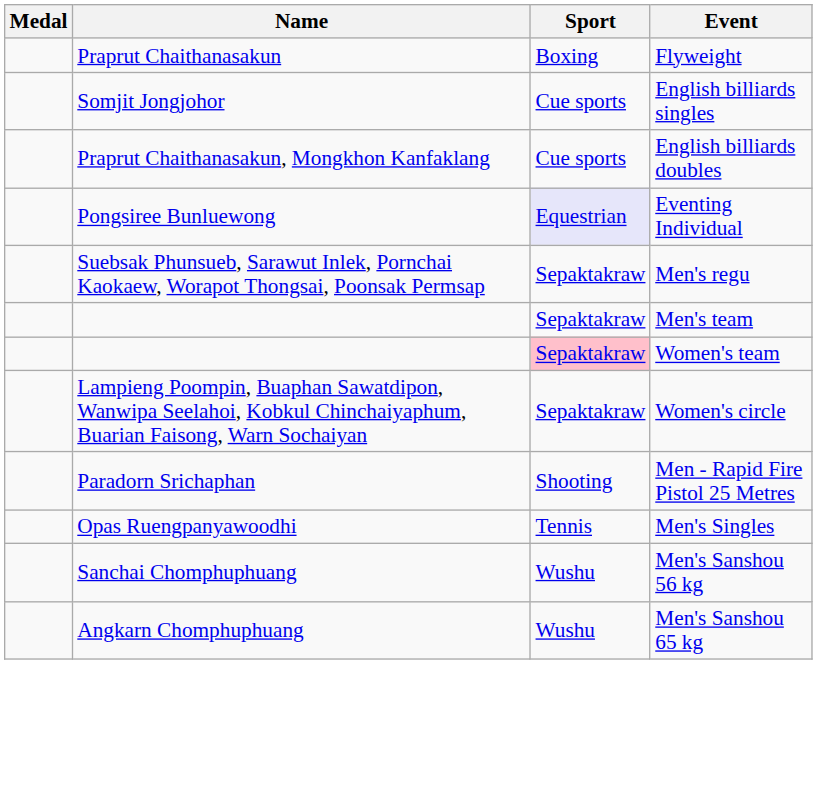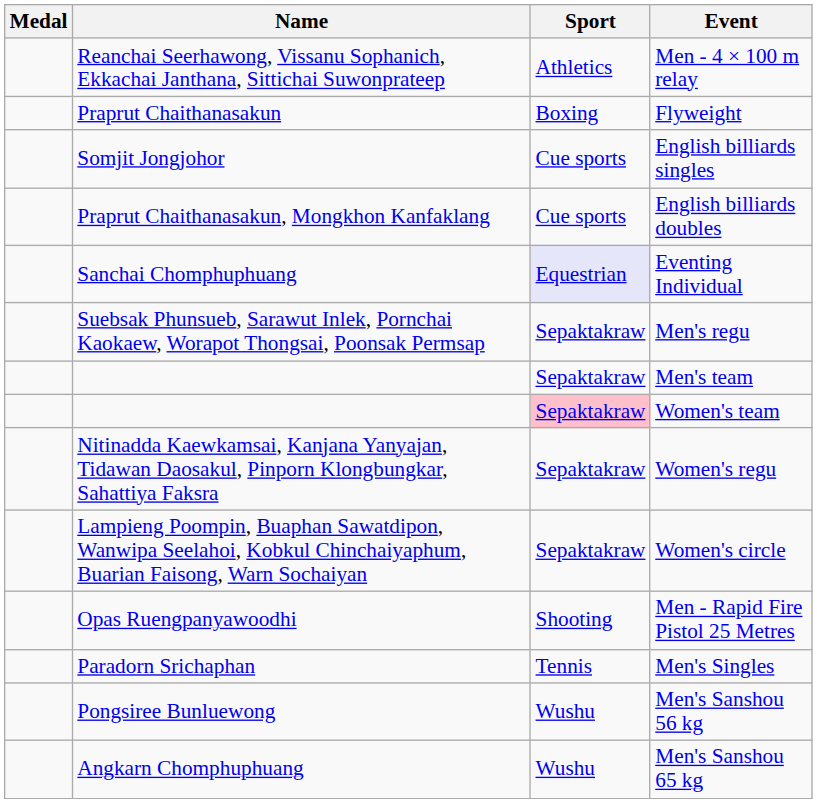+ row: Reanchai Seerhawong, Vissanu Sophanich, Ekkachai Janthana, Sittichai Suwonprateep | Athletics | Men - 4 × 100 m relay
Eventing Individual | Name: Pongsiree Bunluewong -> Sanchai Chomphuphuang
+ row: Nitinadda Kaewkamsai, Kanjana Yanyajan, Tidawan Daosakul, Pinporn Klongbungkar, Sahattiya Faksra | Sepaktakraw | Women's regu
Men - Rapid Fire Pistol 25 Metres | Name: Paradorn Srichaphan -> Opas Ruengpanyawoodhi
Men's Singles | Name: Opas Ruengpanyawoodhi -> Paradorn Srichaphan
Men's Sanshou 56 kg | Name: Sanchai Chomphuphuang -> Pongsiree Bunluewong
